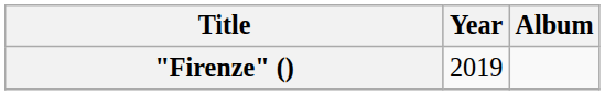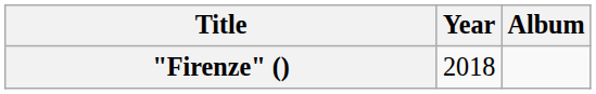"Firenze" () | Year: 2019 -> 2018
